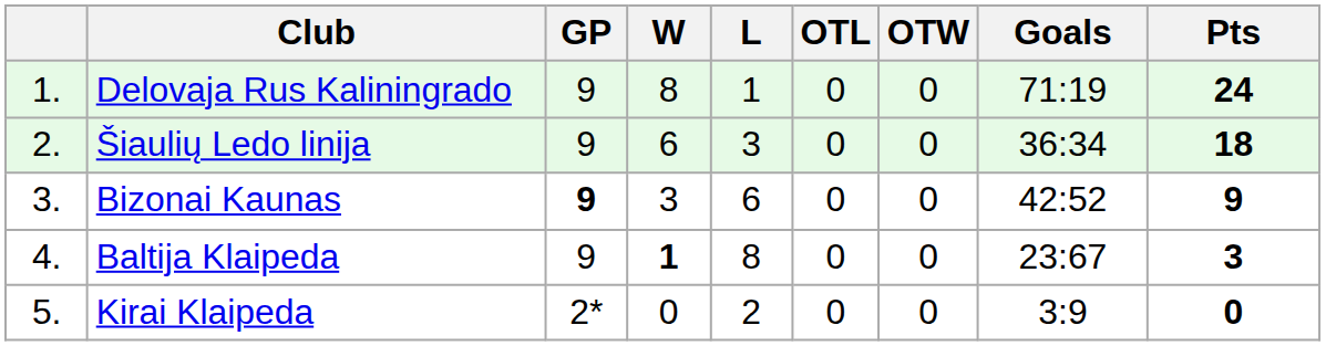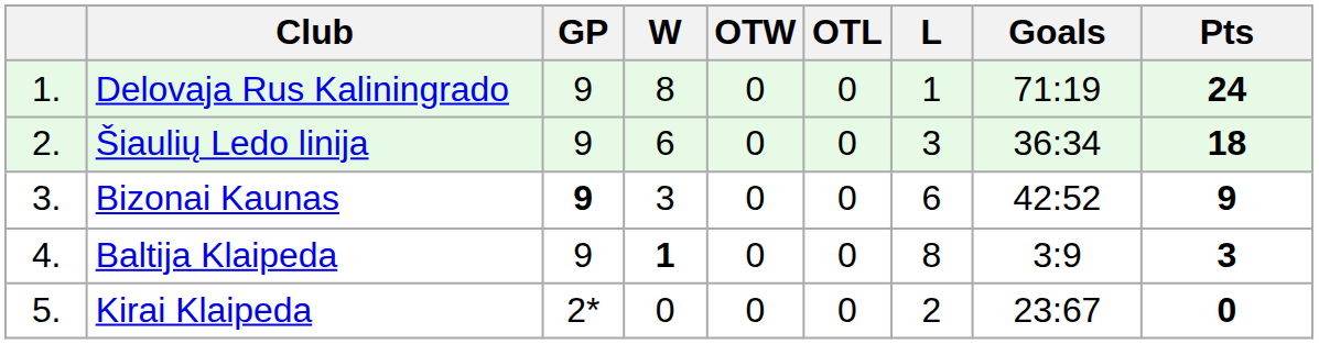columns swapped: OTW <-> L
Baltija Klaipeda | Goals: 23:67 -> 3:9
Kirai Klaipeda | Goals: 3:9 -> 23:67
